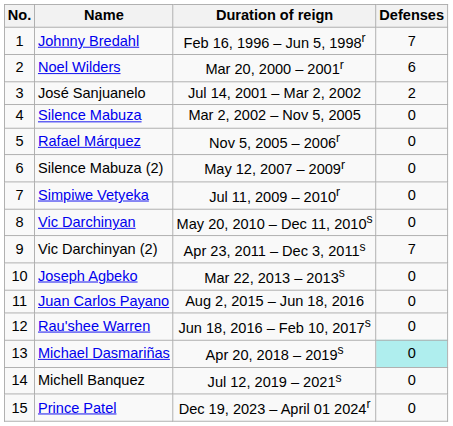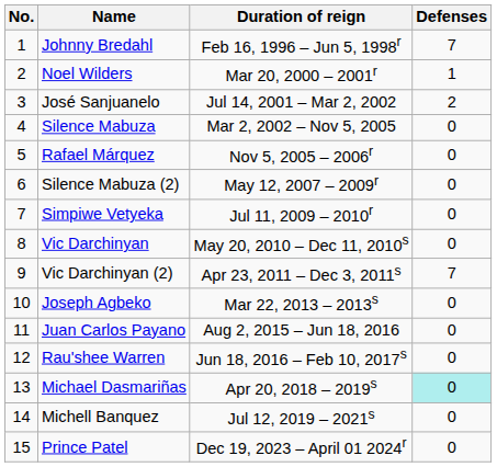Noel Wilders | Defenses: 6 -> 1
